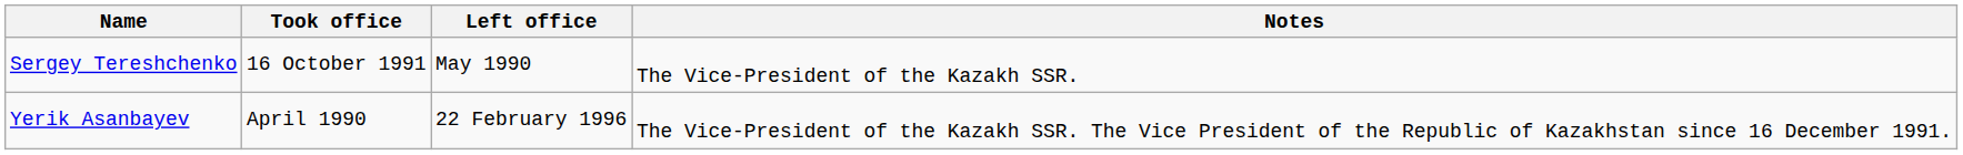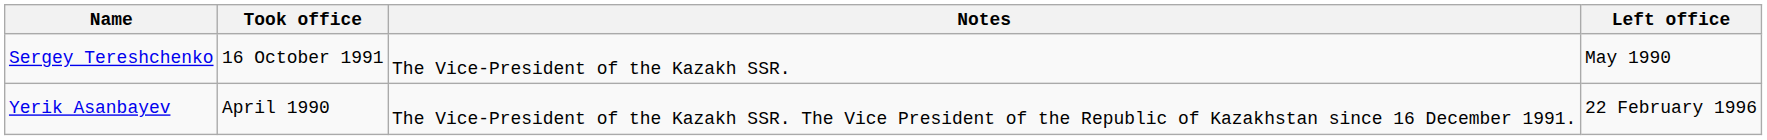columns swapped: Left office <-> Notes
